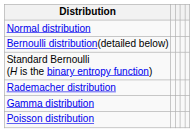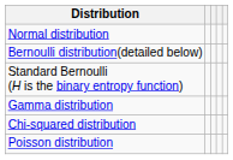- row: Rademacher distribution
+ row: Chi-squared distribution
